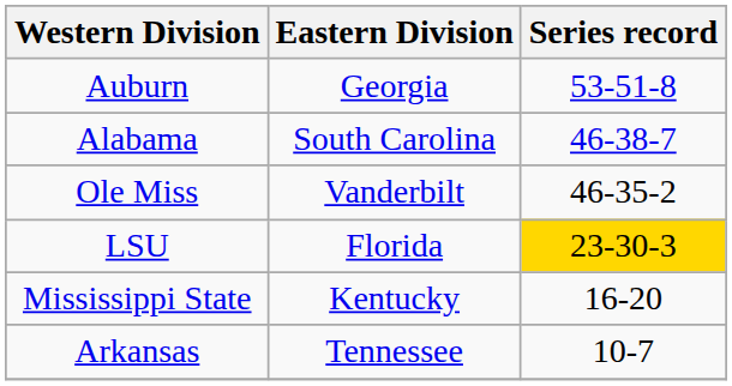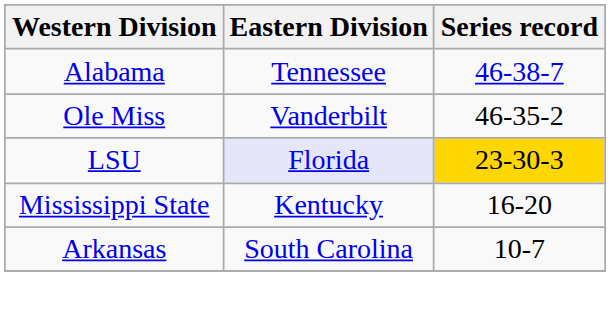- row: Auburn | Georgia | 53-51-8
Alabama | Eastern Division: South Carolina -> Tennessee
LSU | Eastern Division: no background -> lavender background
Arkansas | Eastern Division: Tennessee -> South Carolina
